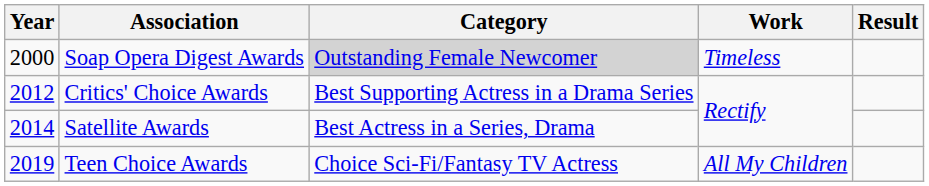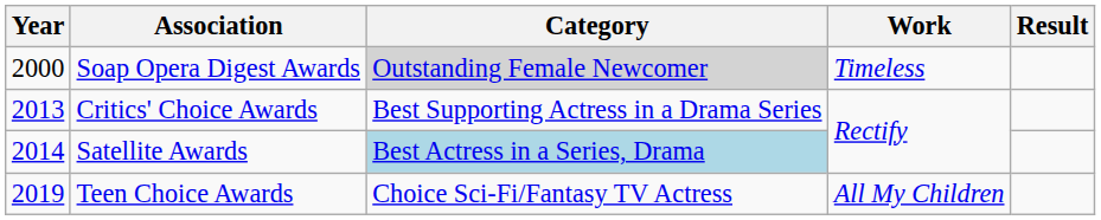Critics' Choice Awards | Year: 2012 -> 2013
Satellite Awards | Category: no background -> lightblue background
